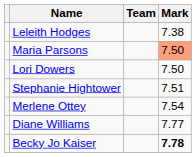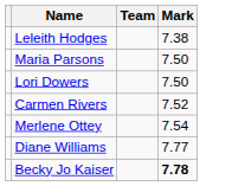Maria Parsons | Mark: lightsalmon background -> no background
- row: Stephanie Hightower | 7.51
+ row: Carmen Rivers | 7.52
